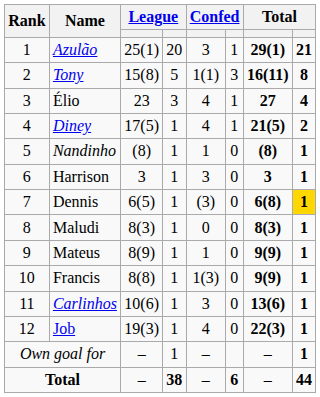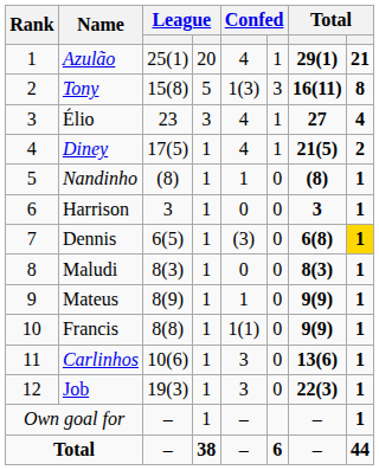Azulão | column 5: 3 -> 4
Tony | column 5: 1(1) -> 1(3)
Harrison | column 5: 3 -> 0
Francis | column 5: 1(3) -> 1(1)
Job | column 5: 4 -> 3
